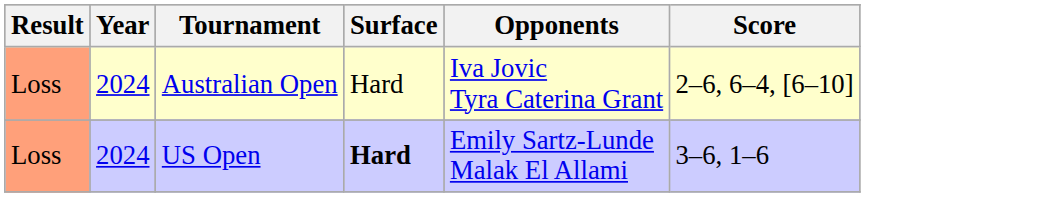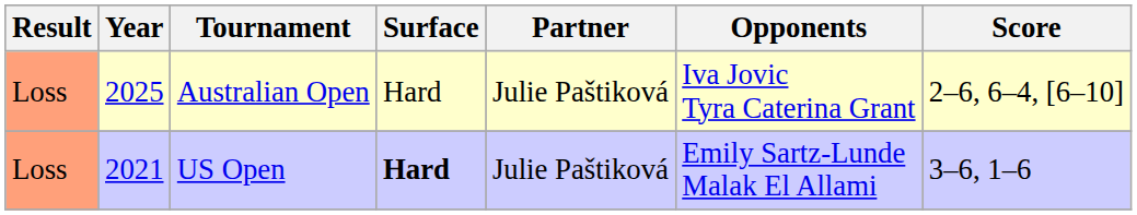+ column: Partner | Julie Paštiková | Julie Paštiková
Australian Open | Year: 2024 -> 2025
US Open | Year: 2024 -> 2021
